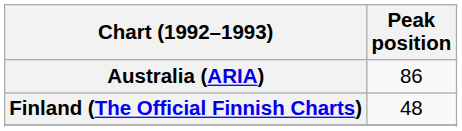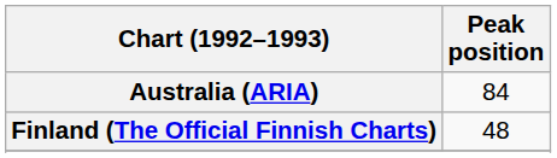Australia (ARIA) | Peak position: 86 -> 84
